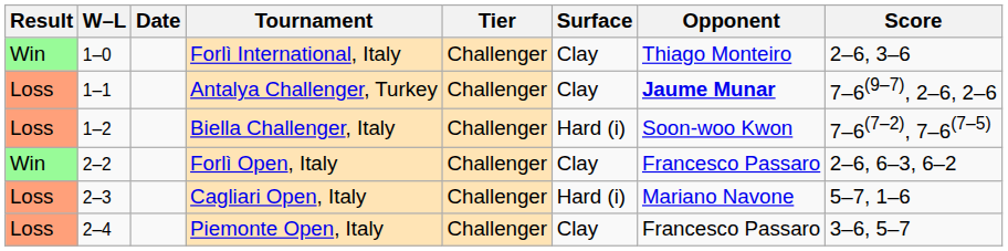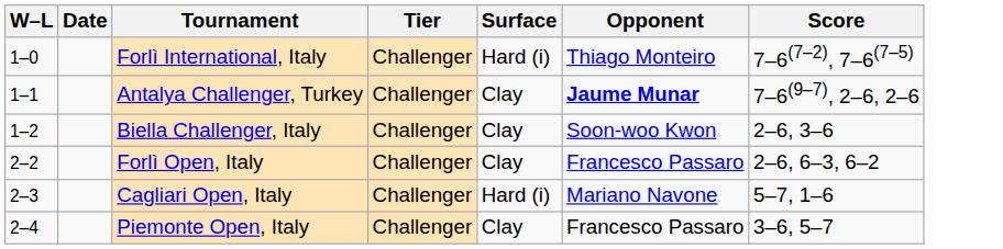- column: Result | Win | Loss | Loss | Win | Loss | Loss
Forlì International, Italy | Surface: Clay -> Hard (i)
Forlì International, Italy | Score: 2–6, 3–6 -> 7–6(7–2), 7–6(7–5)
Biella Challenger, Italy | Surface: Hard (i) -> Clay
Biella Challenger, Italy | Score: 7–6(7–2), 7–6(7–5) -> 2–6, 3–6
